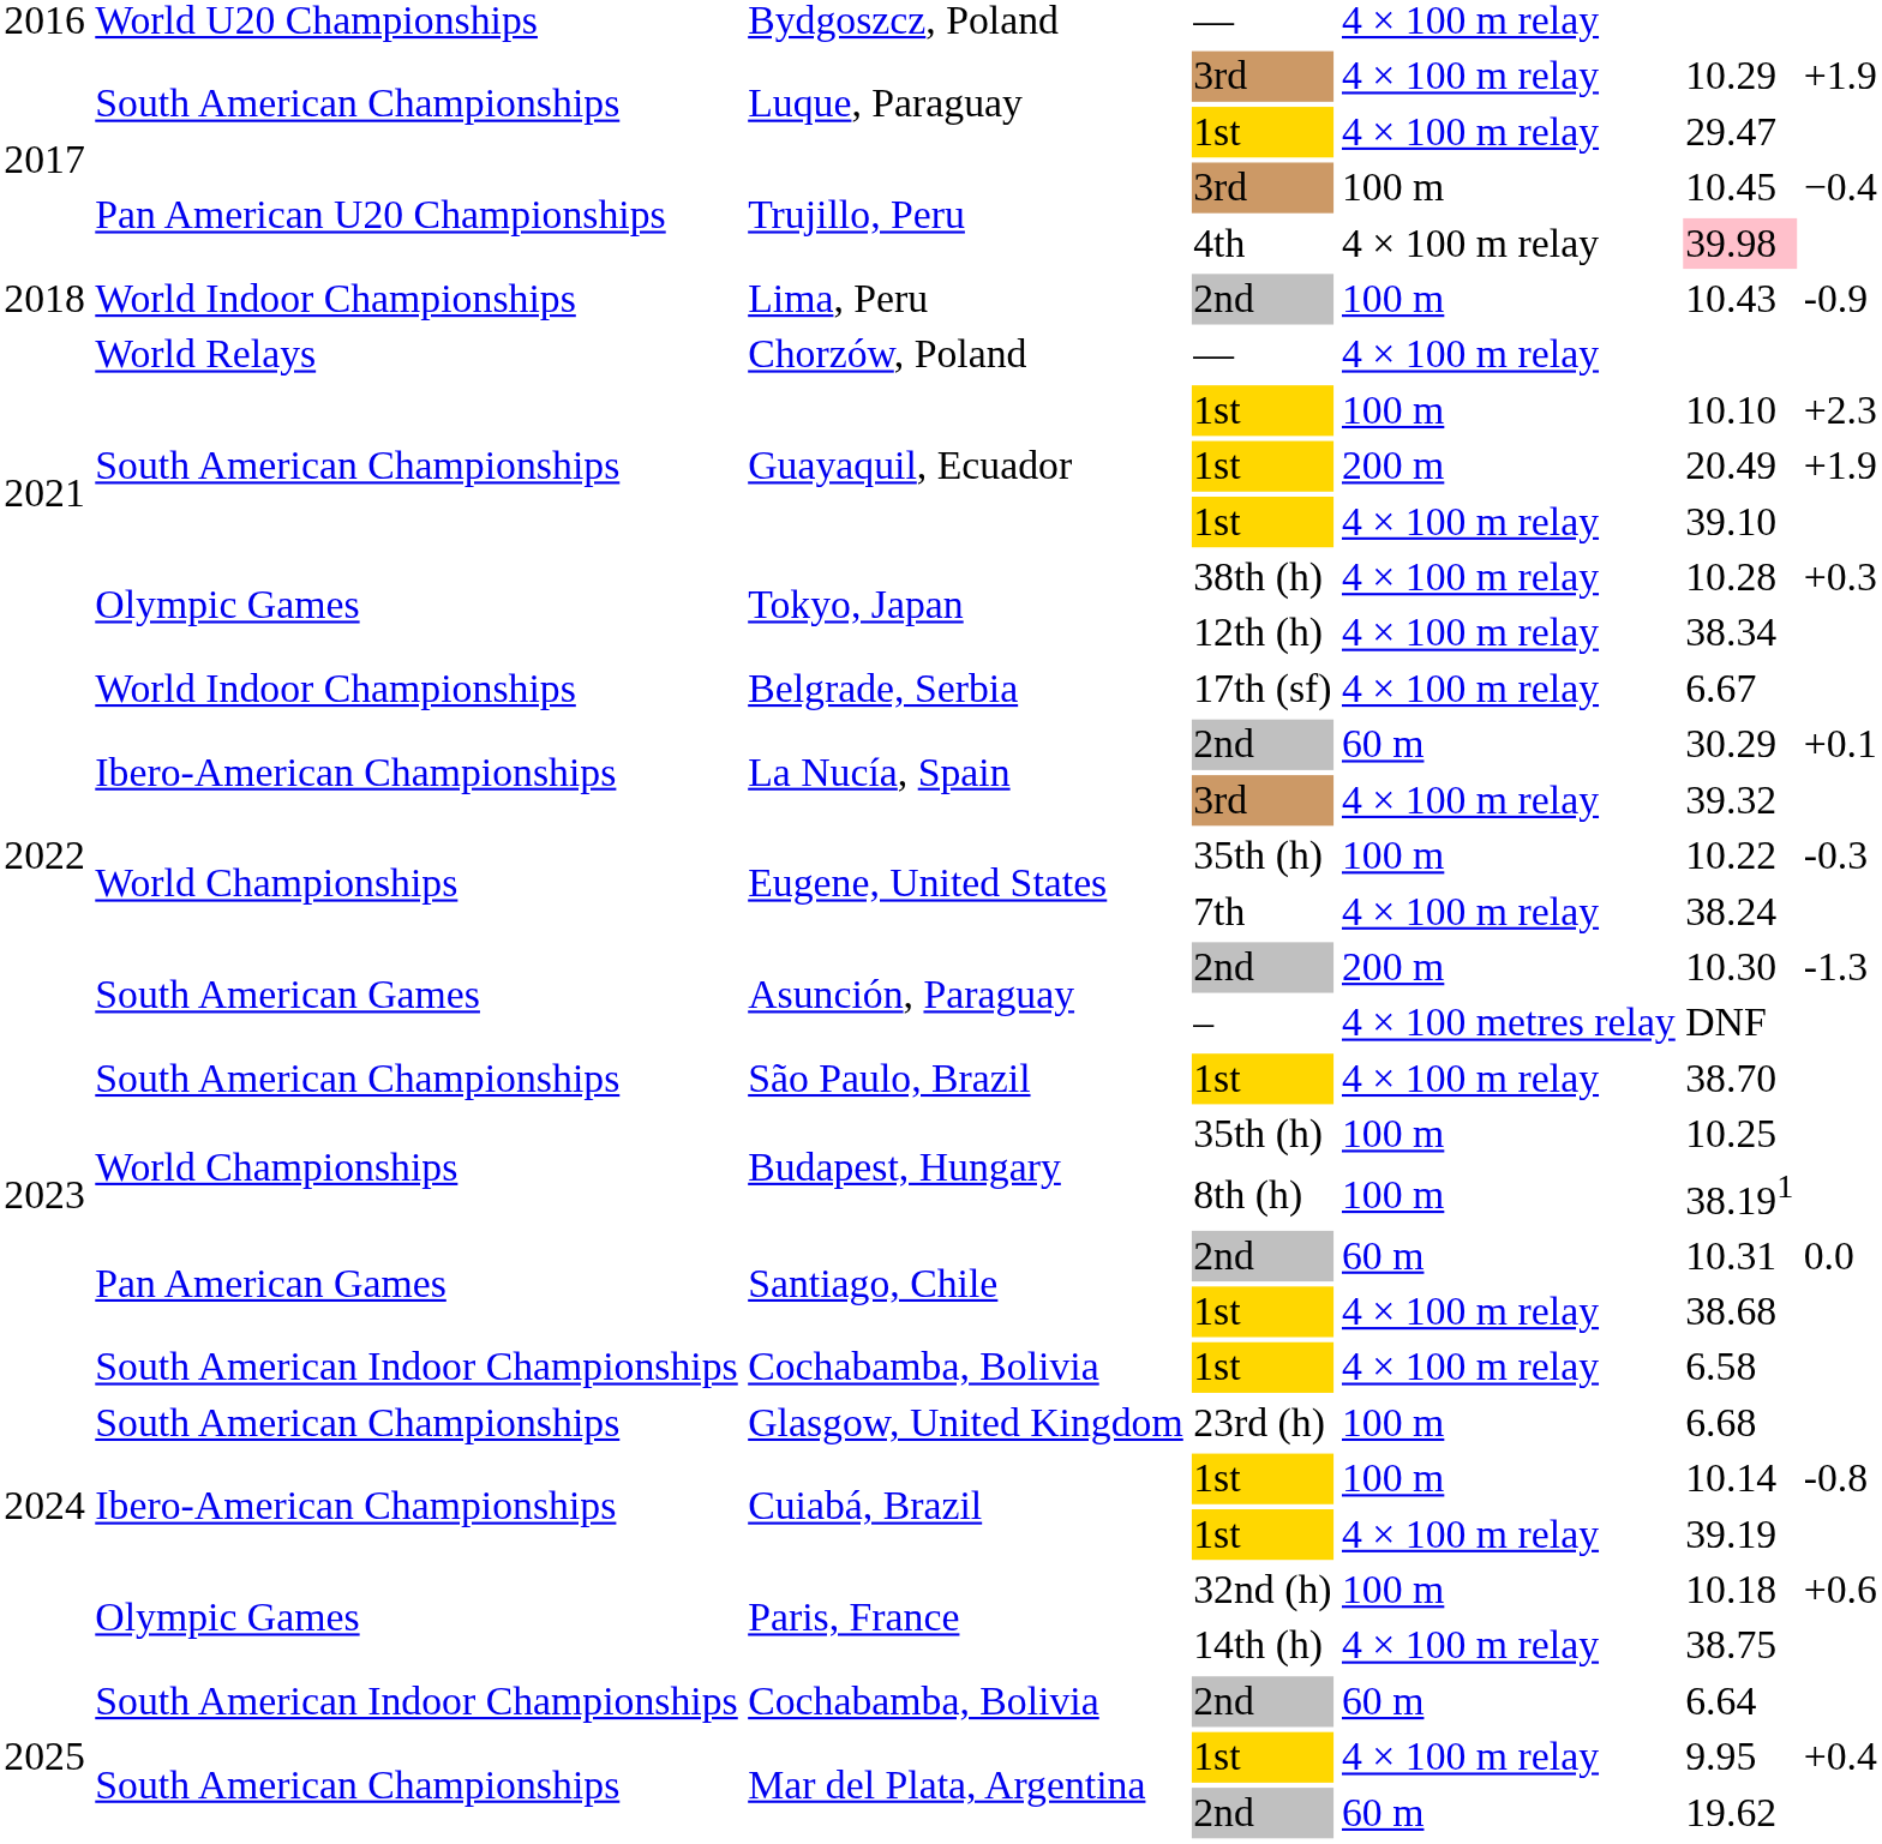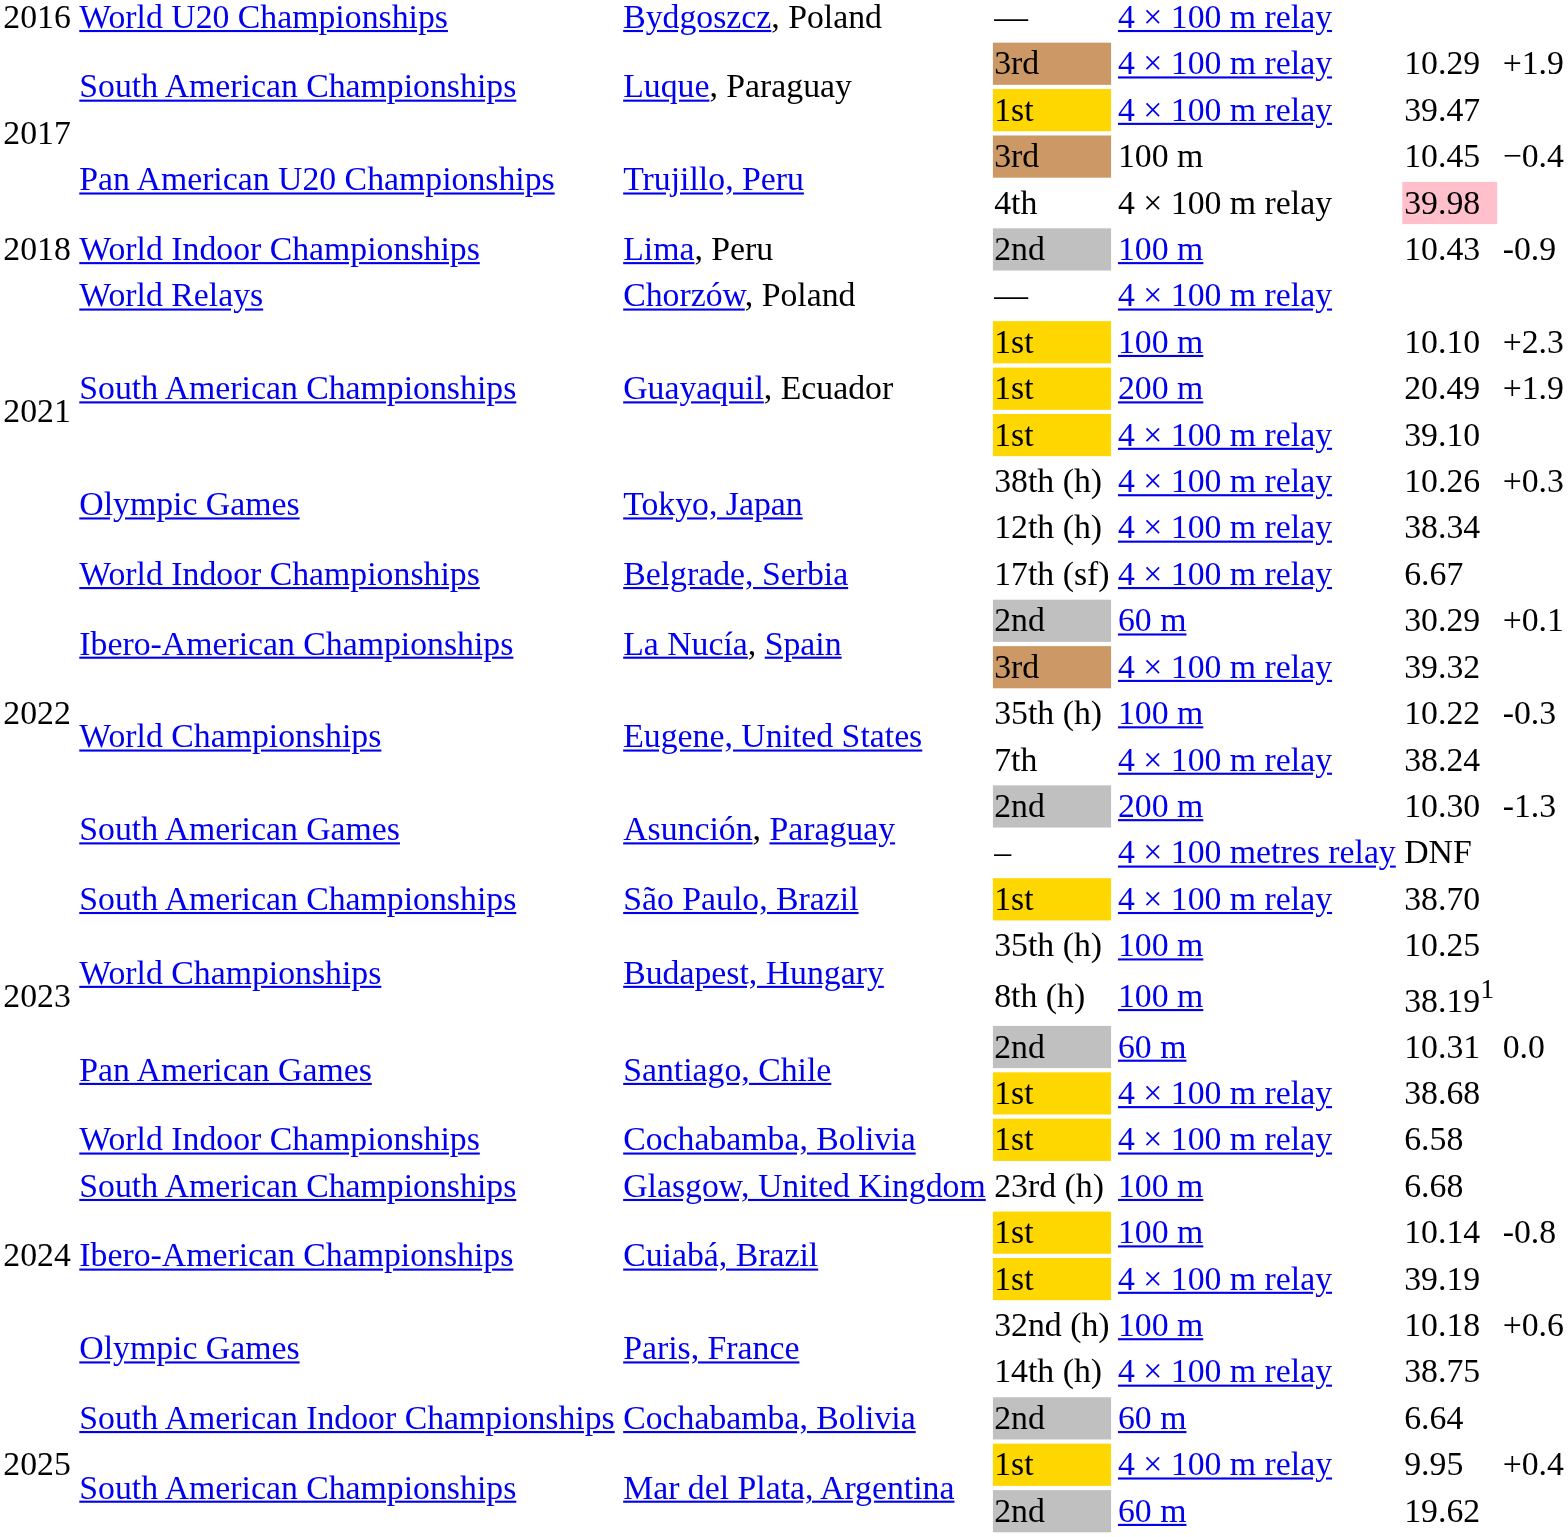Luque, Paraguay / 1st | column 6: 29.47 -> 39.47
Tokyo, Japan / 38th (h) | column 6: 10.28 -> 10.26
Cochabamba, Bolivia / 1st | column 2: South American Indoor Championships -> World Indoor Championships
